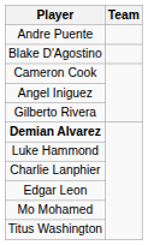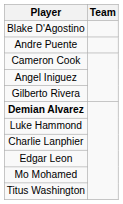rows swapped: Blake D'Agostino <-> Andre Puente
